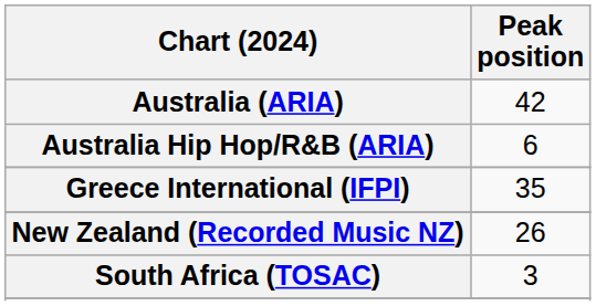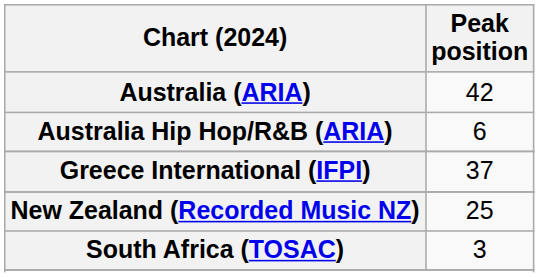Greece International (IFPI) | Peak position: 35 -> 37
New Zealand (Recorded Music NZ) | Peak position: 26 -> 25
